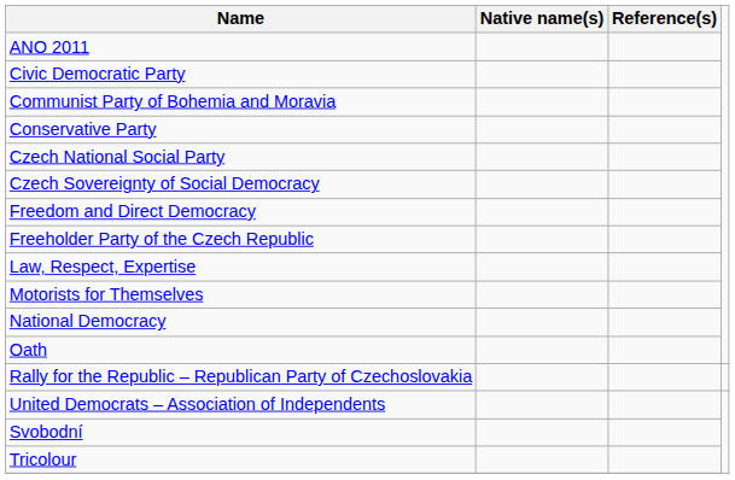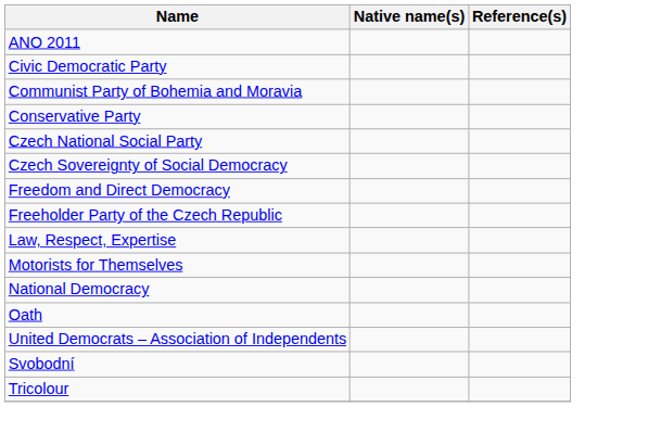- row: Rally for the Republic – Republican Party of Czechoslovakia
